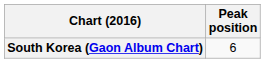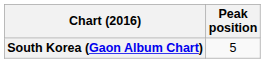South Korea (Gaon Album Chart) | Peak position: 6 -> 5
